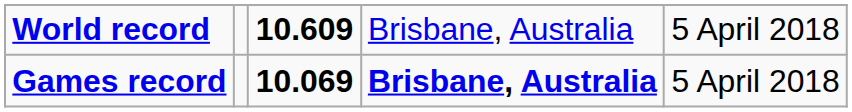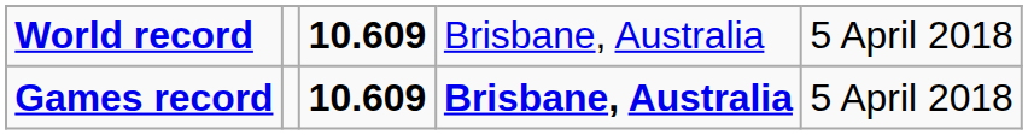Games record | column 3: 10.069 -> 10.609
